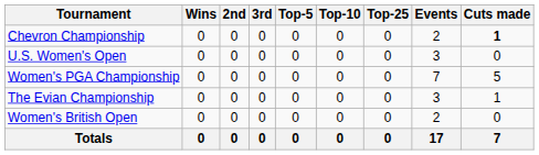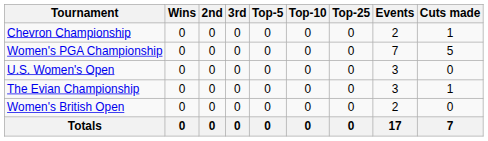Chevron Championship | Cuts made: bold -> normal
rows swapped: Women's PGA Championship <-> U.S. Women's Open
